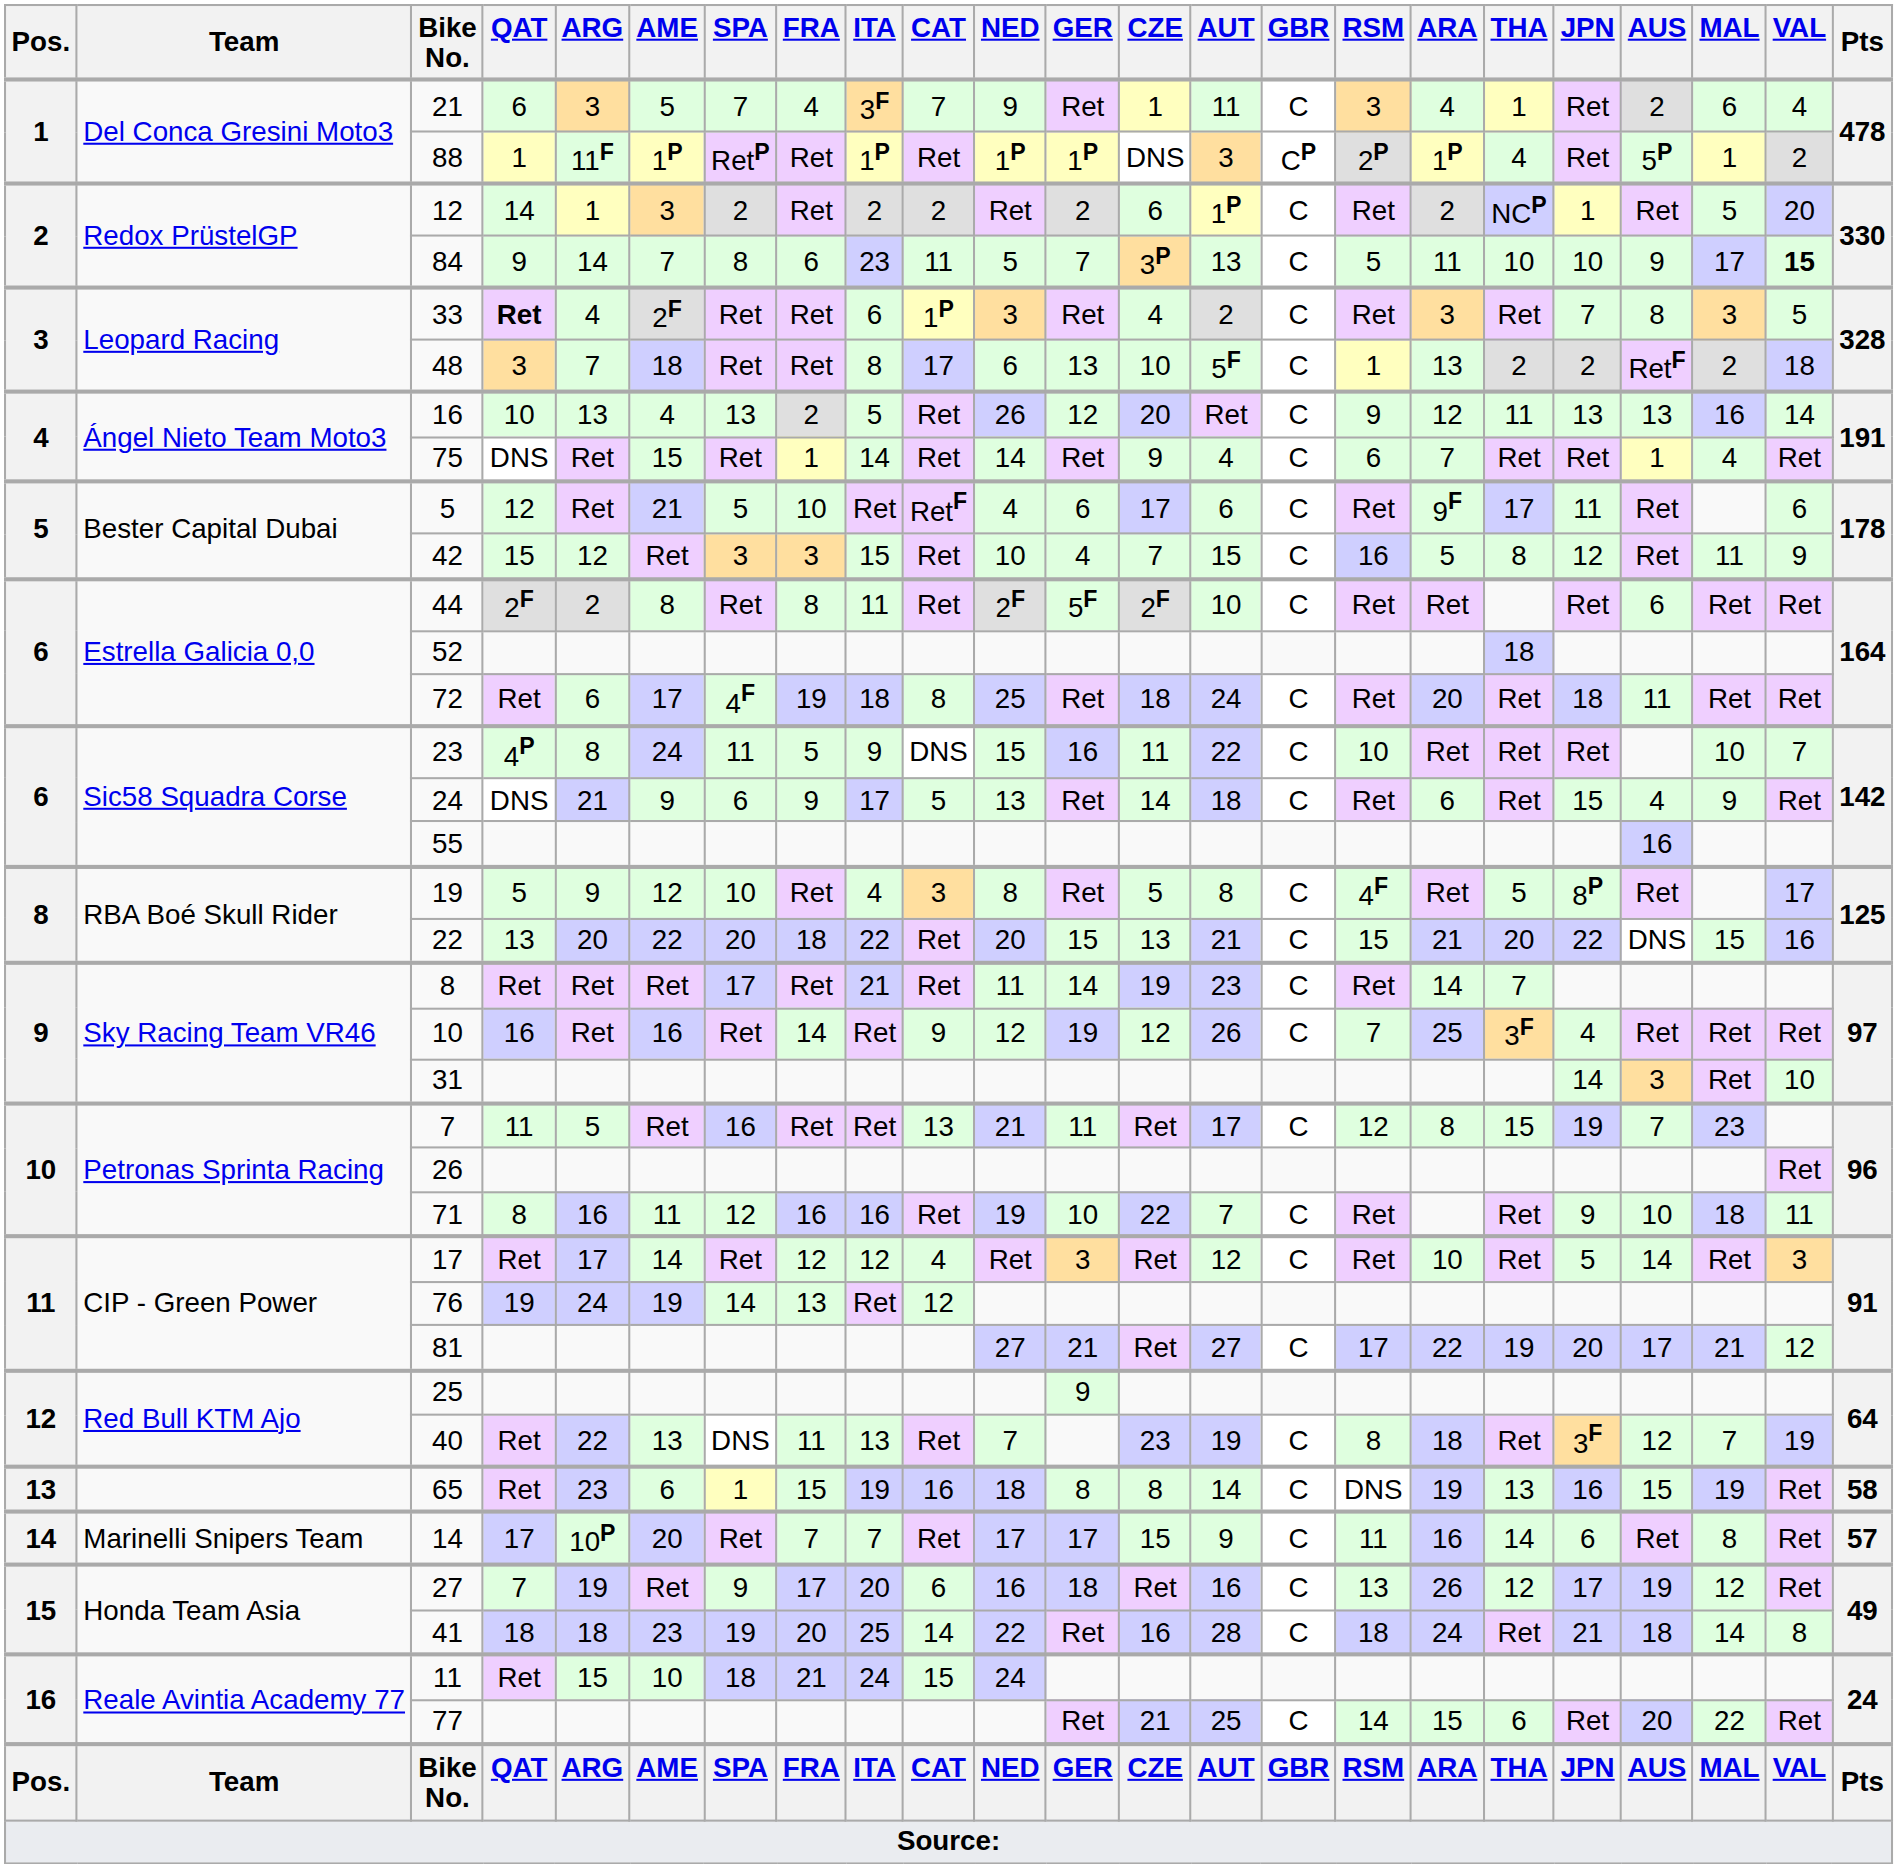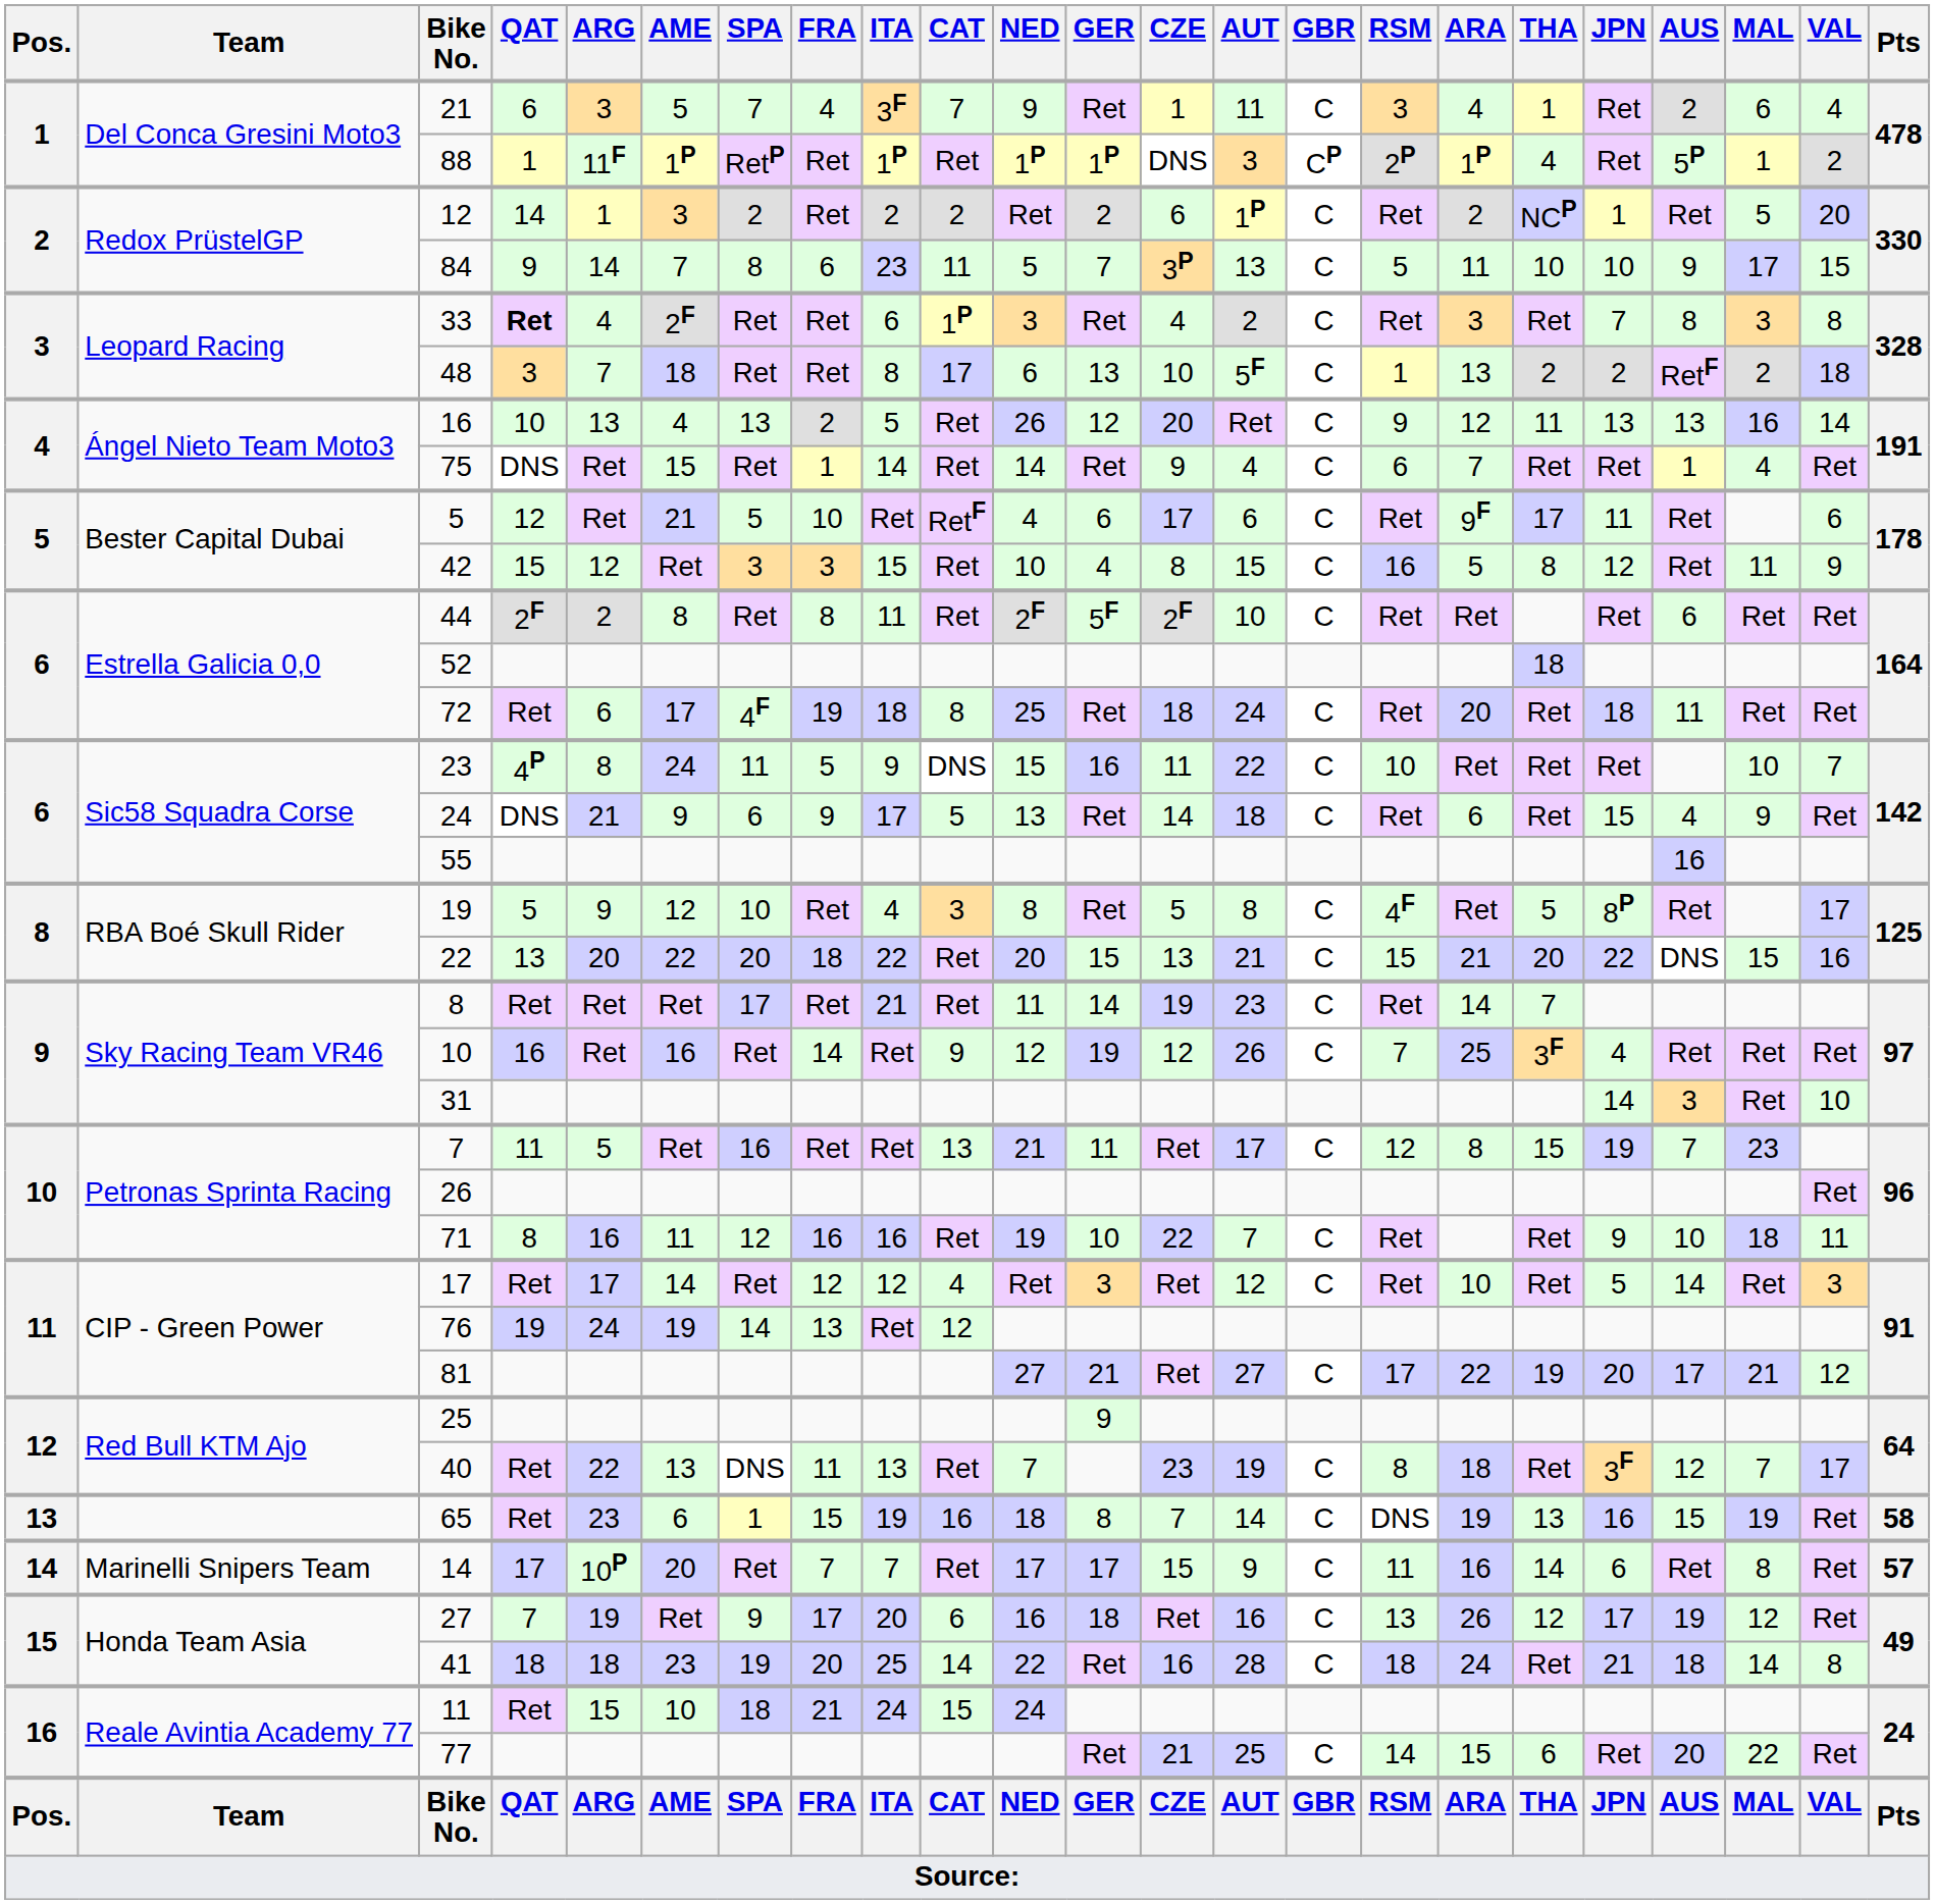84 | VAL: bold -> normal
33 | VAL: 5 -> 8
42 | CZE: 7 -> 8
40 | VAL: 19 -> 17
65 | CZE: 8 -> 7
